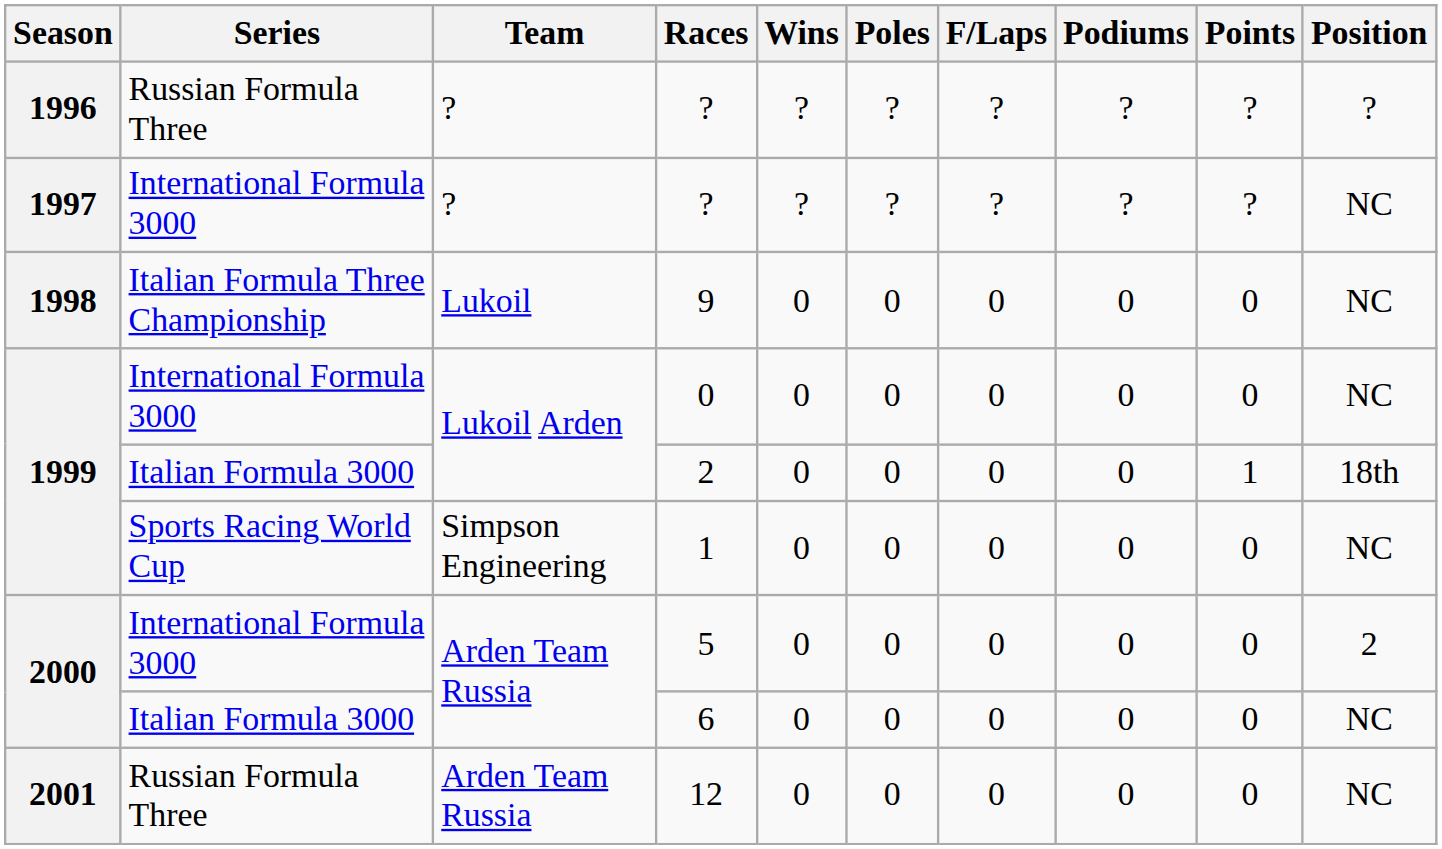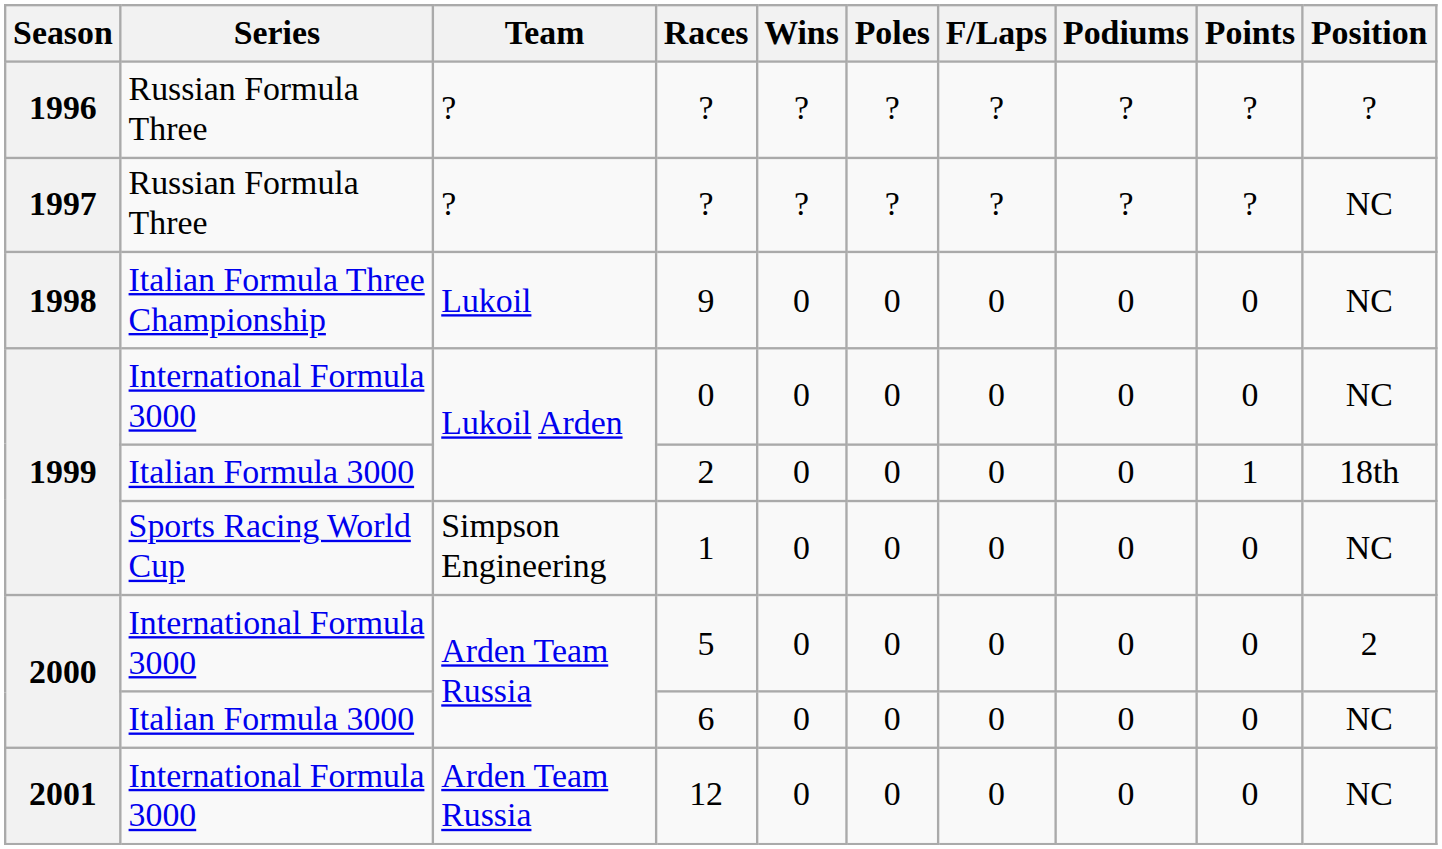1997 / ? | Series: International Formula 3000 -> Russian Formula Three
12 | Series: Russian Formula Three -> International Formula 3000
